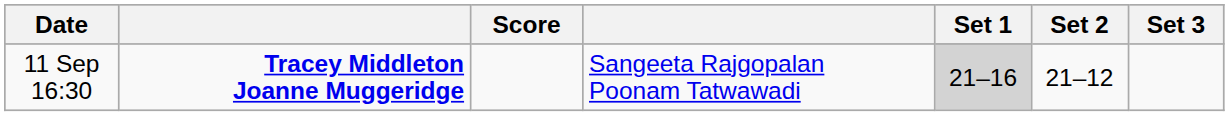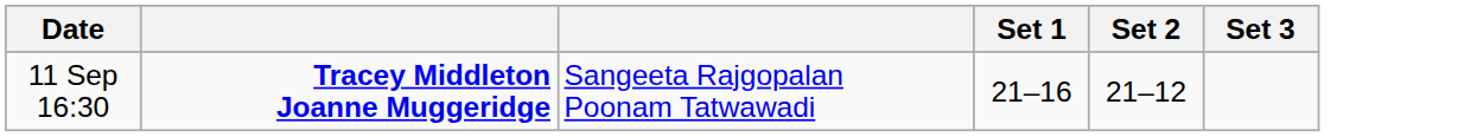- column: Score
11 Sep 16:30 | Set 1: lightgrey background -> no background
